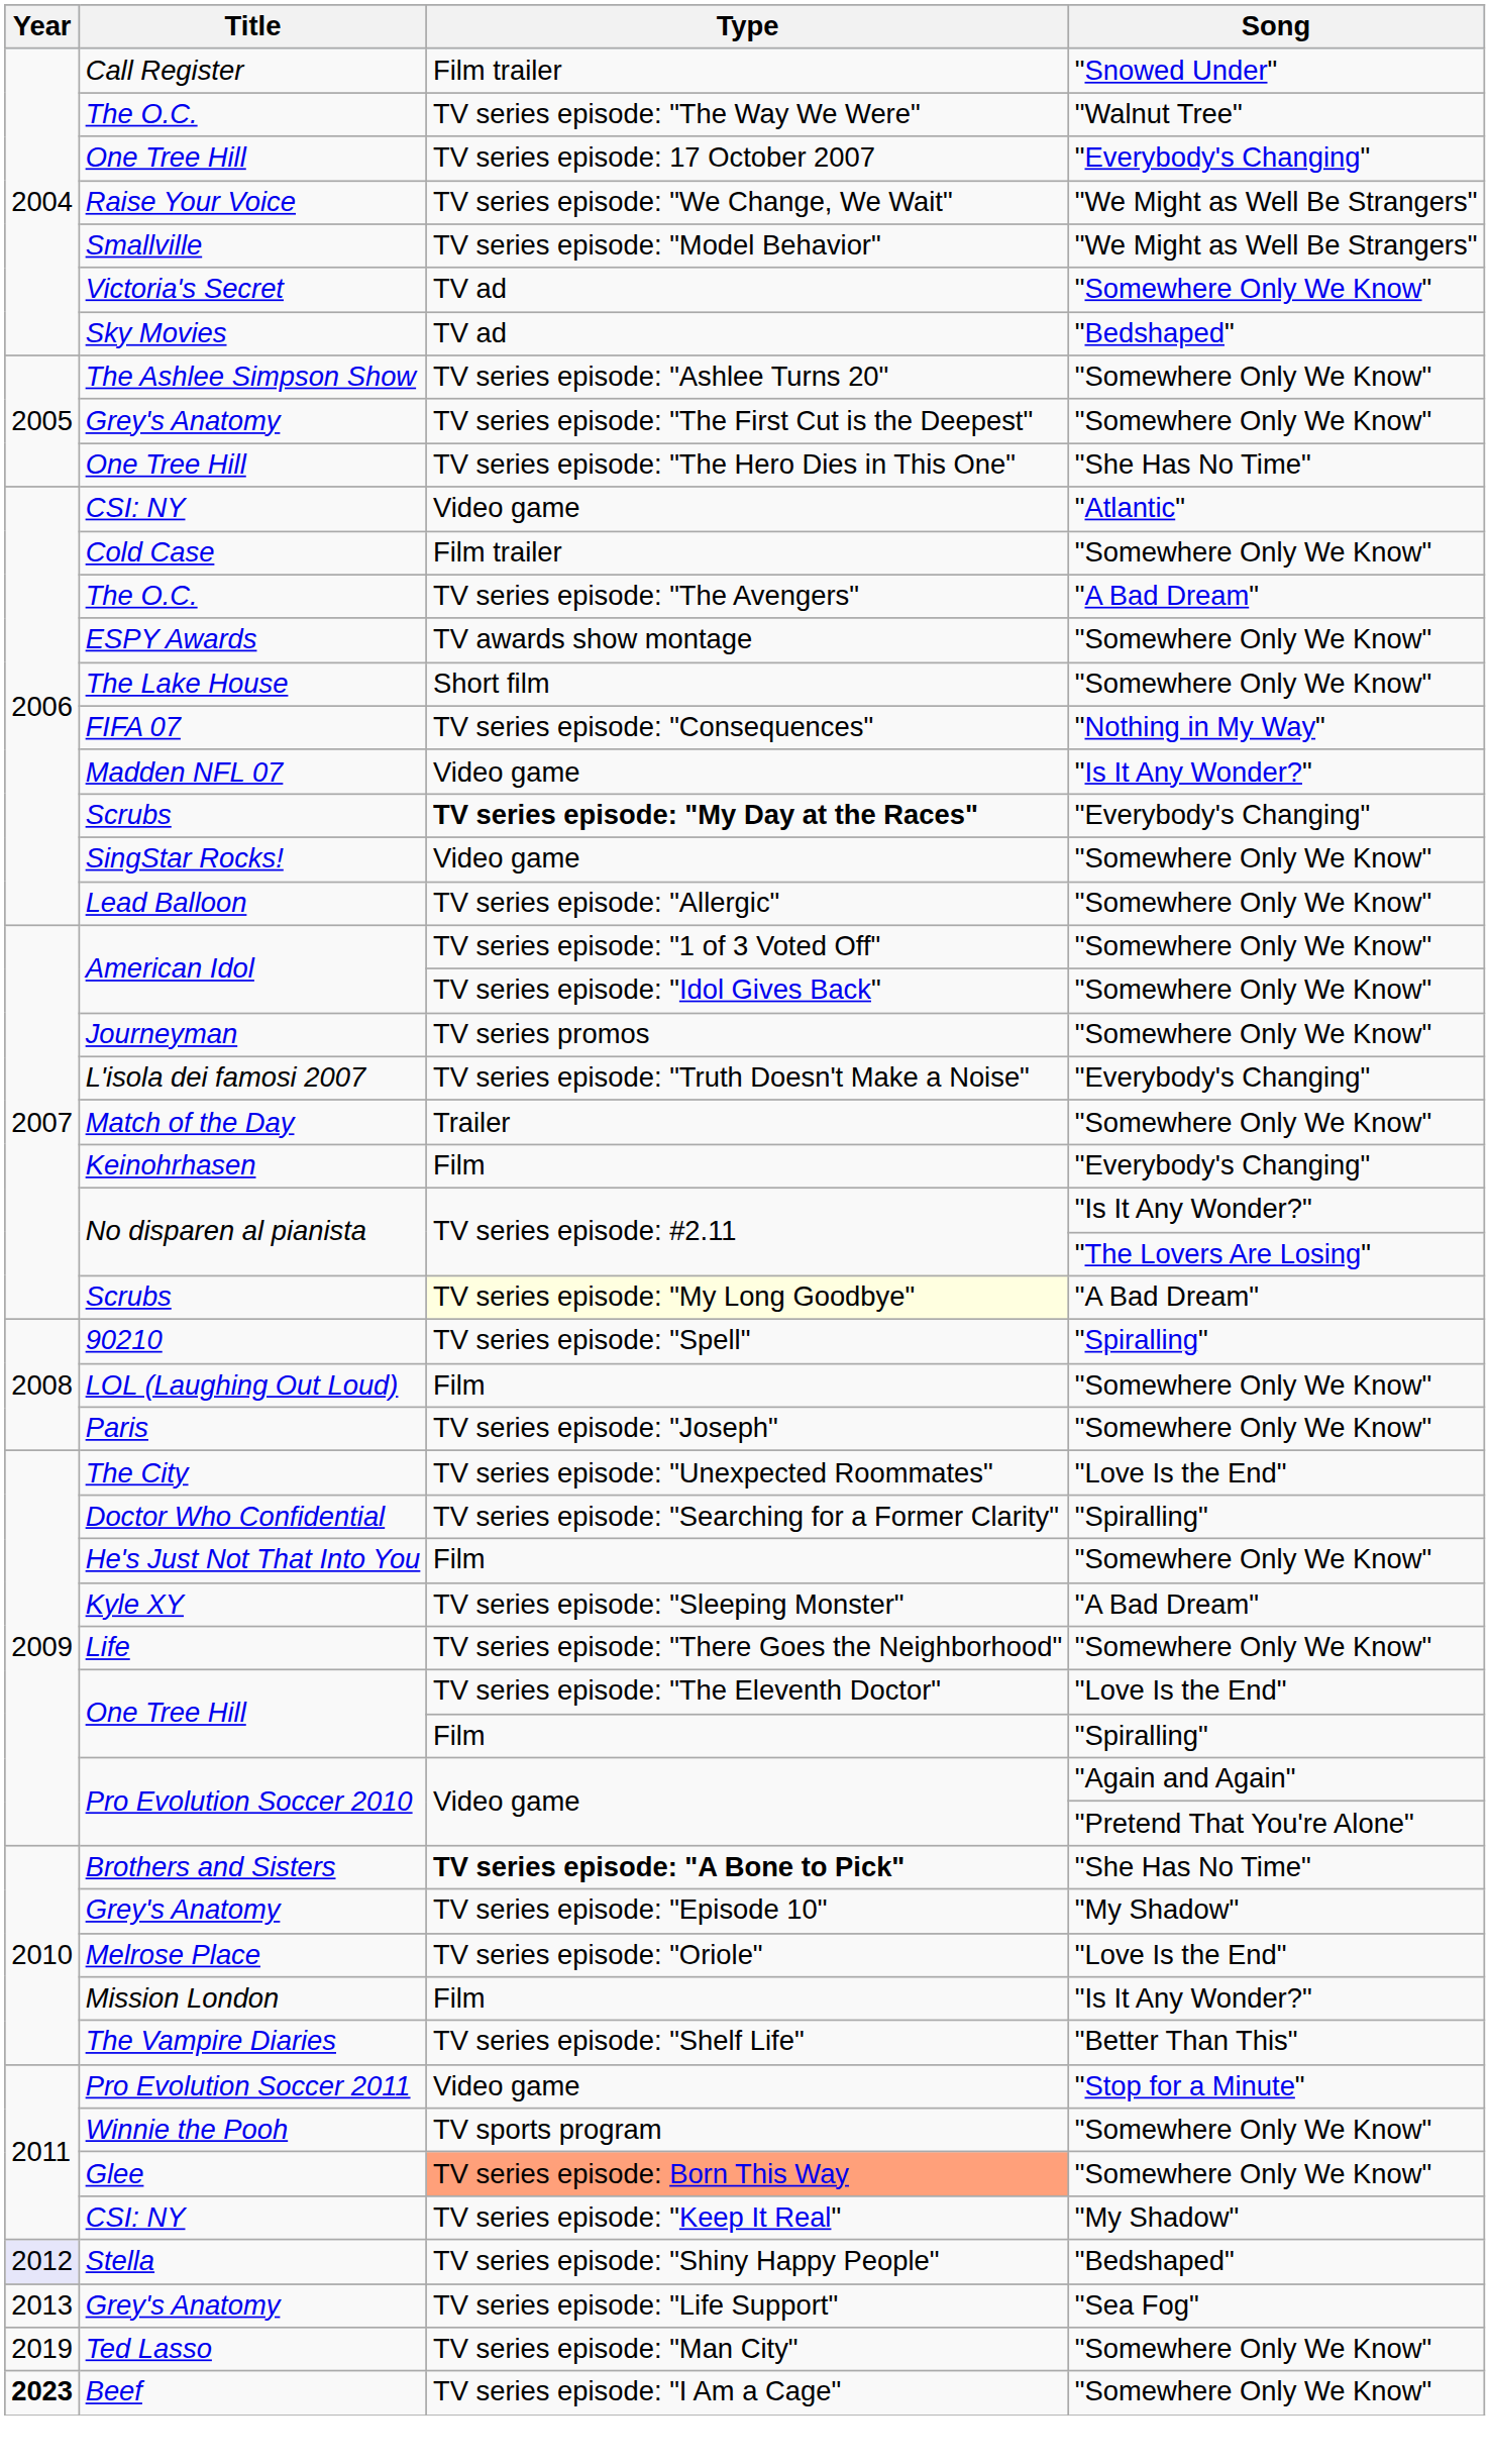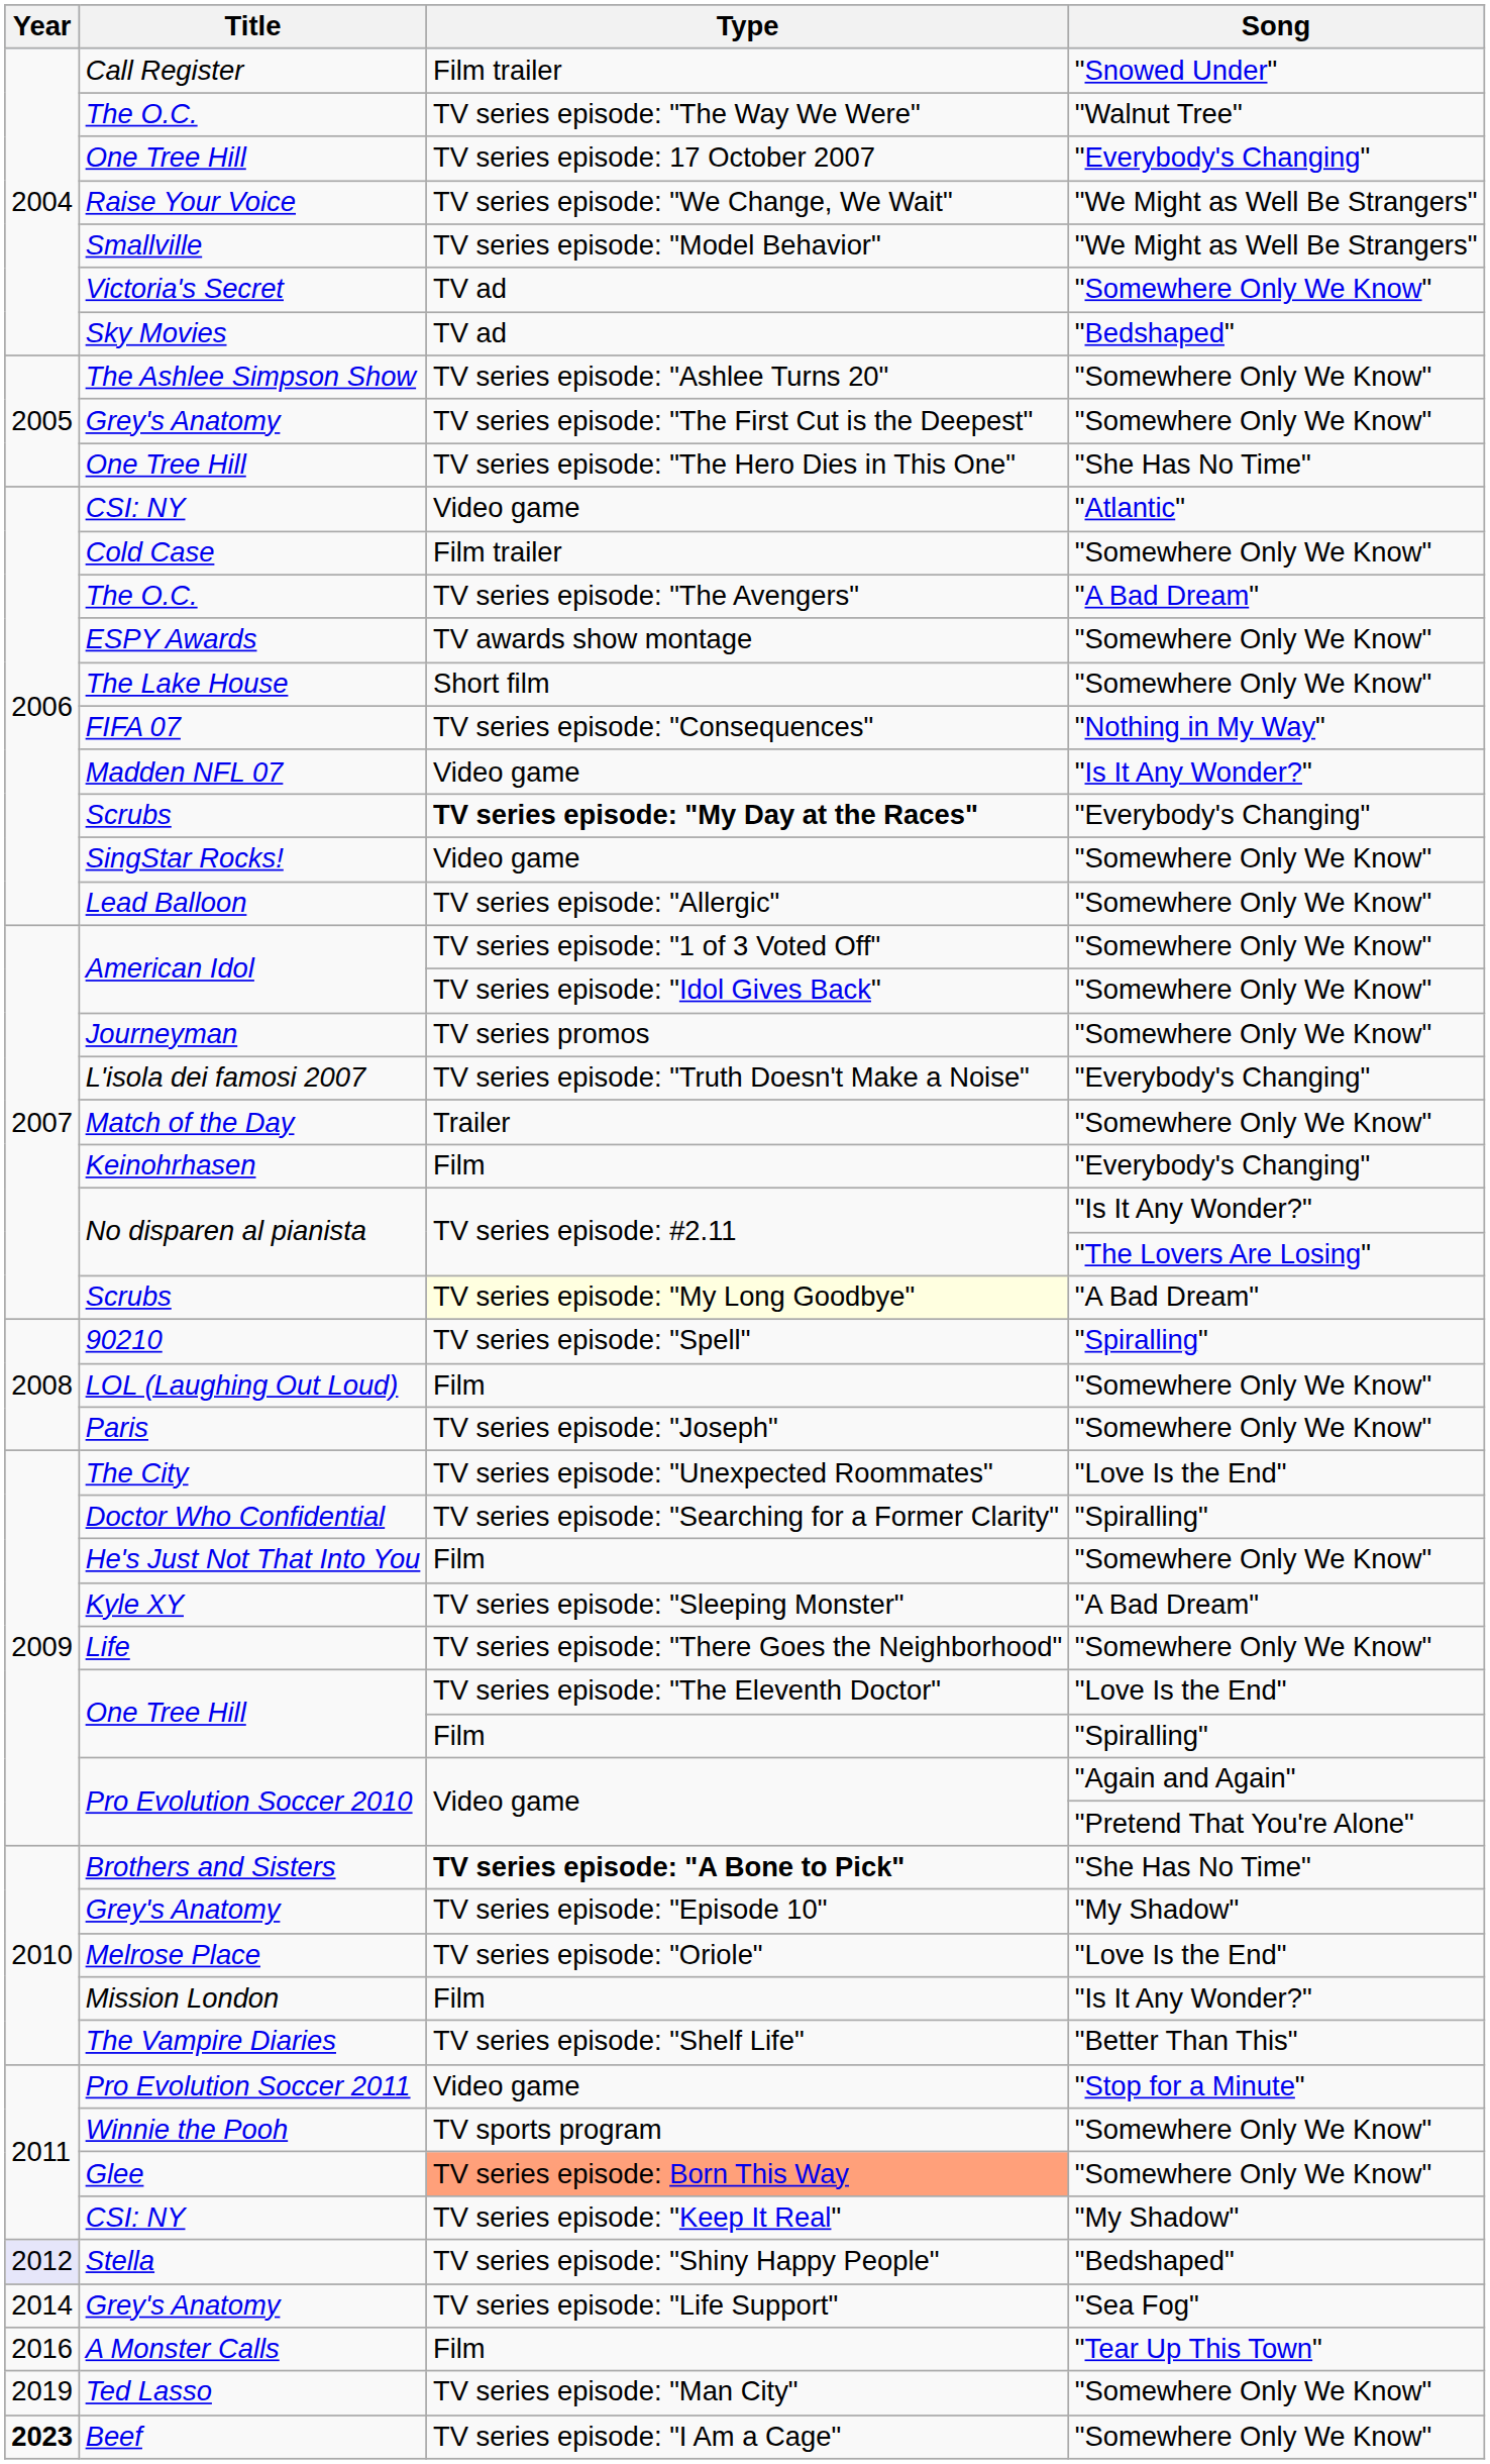Grey's Anatomy / "Sea Fog" | Year: 2013 -> 2014
+ row: 2016 | A Monster Calls | Film | "Tear Up This Town"
